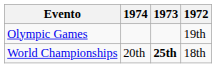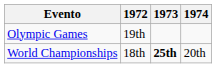columns swapped: 1972 <-> 1974
